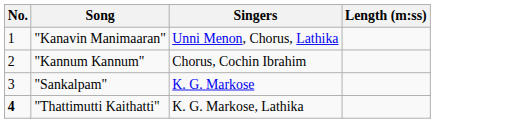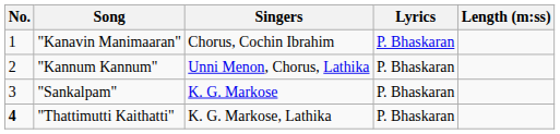+ column: Lyrics | P. Bhaskaran | P. Bhaskaran | P. Bhaskaran | P. Bhaskaran
"Kanavin Manimaaran" | Singers: Unni Menon, Chorus, Lathika -> Chorus, Cochin Ibrahim
"Kannum Kannum" | Singers: Chorus, Cochin Ibrahim -> Unni Menon, Chorus, Lathika
